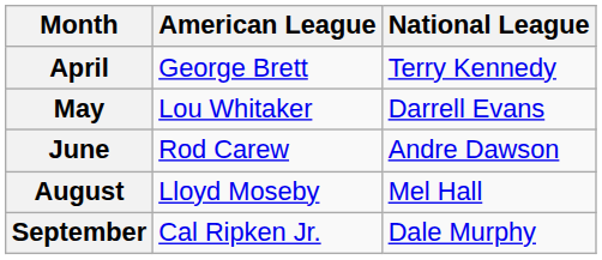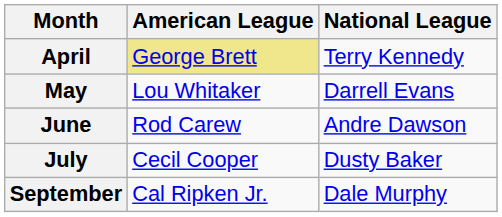April | American League: no background -> khaki background
+ row: July | Cecil Cooper | Dusty Baker
- row: August | Lloyd Moseby | Mel Hall
